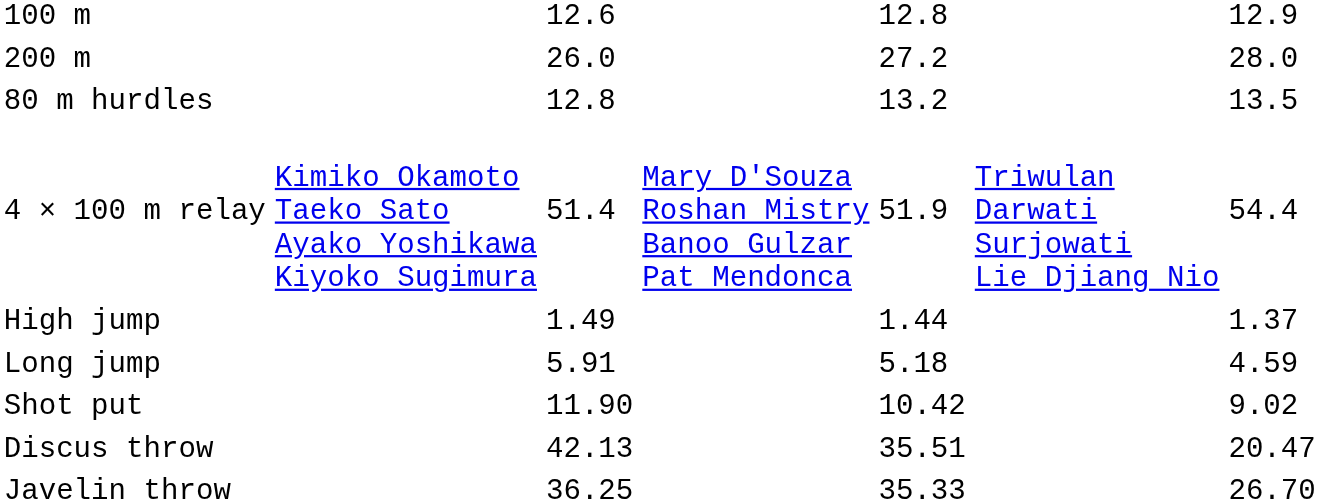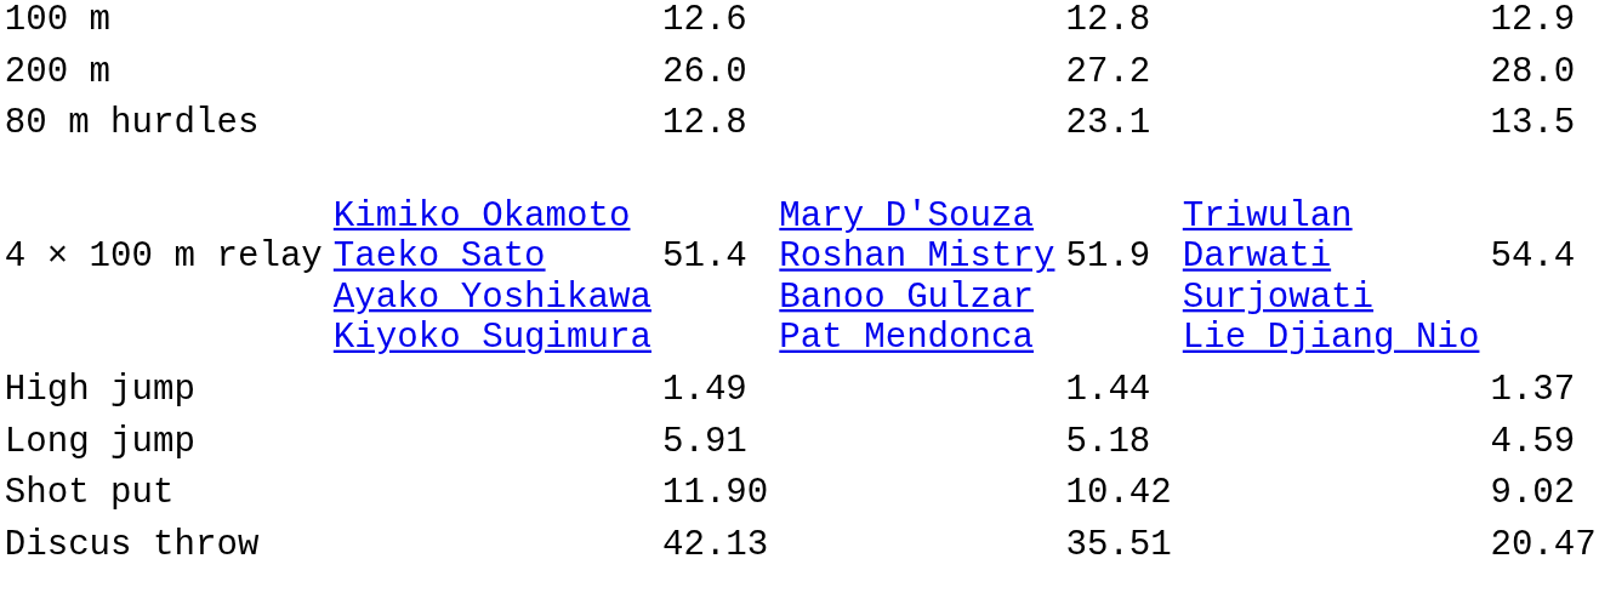80 m hurdles | column 5: 13.2 -> 23.1
- row: Javelin throw | 36.25 | 35.33 | 26.70
